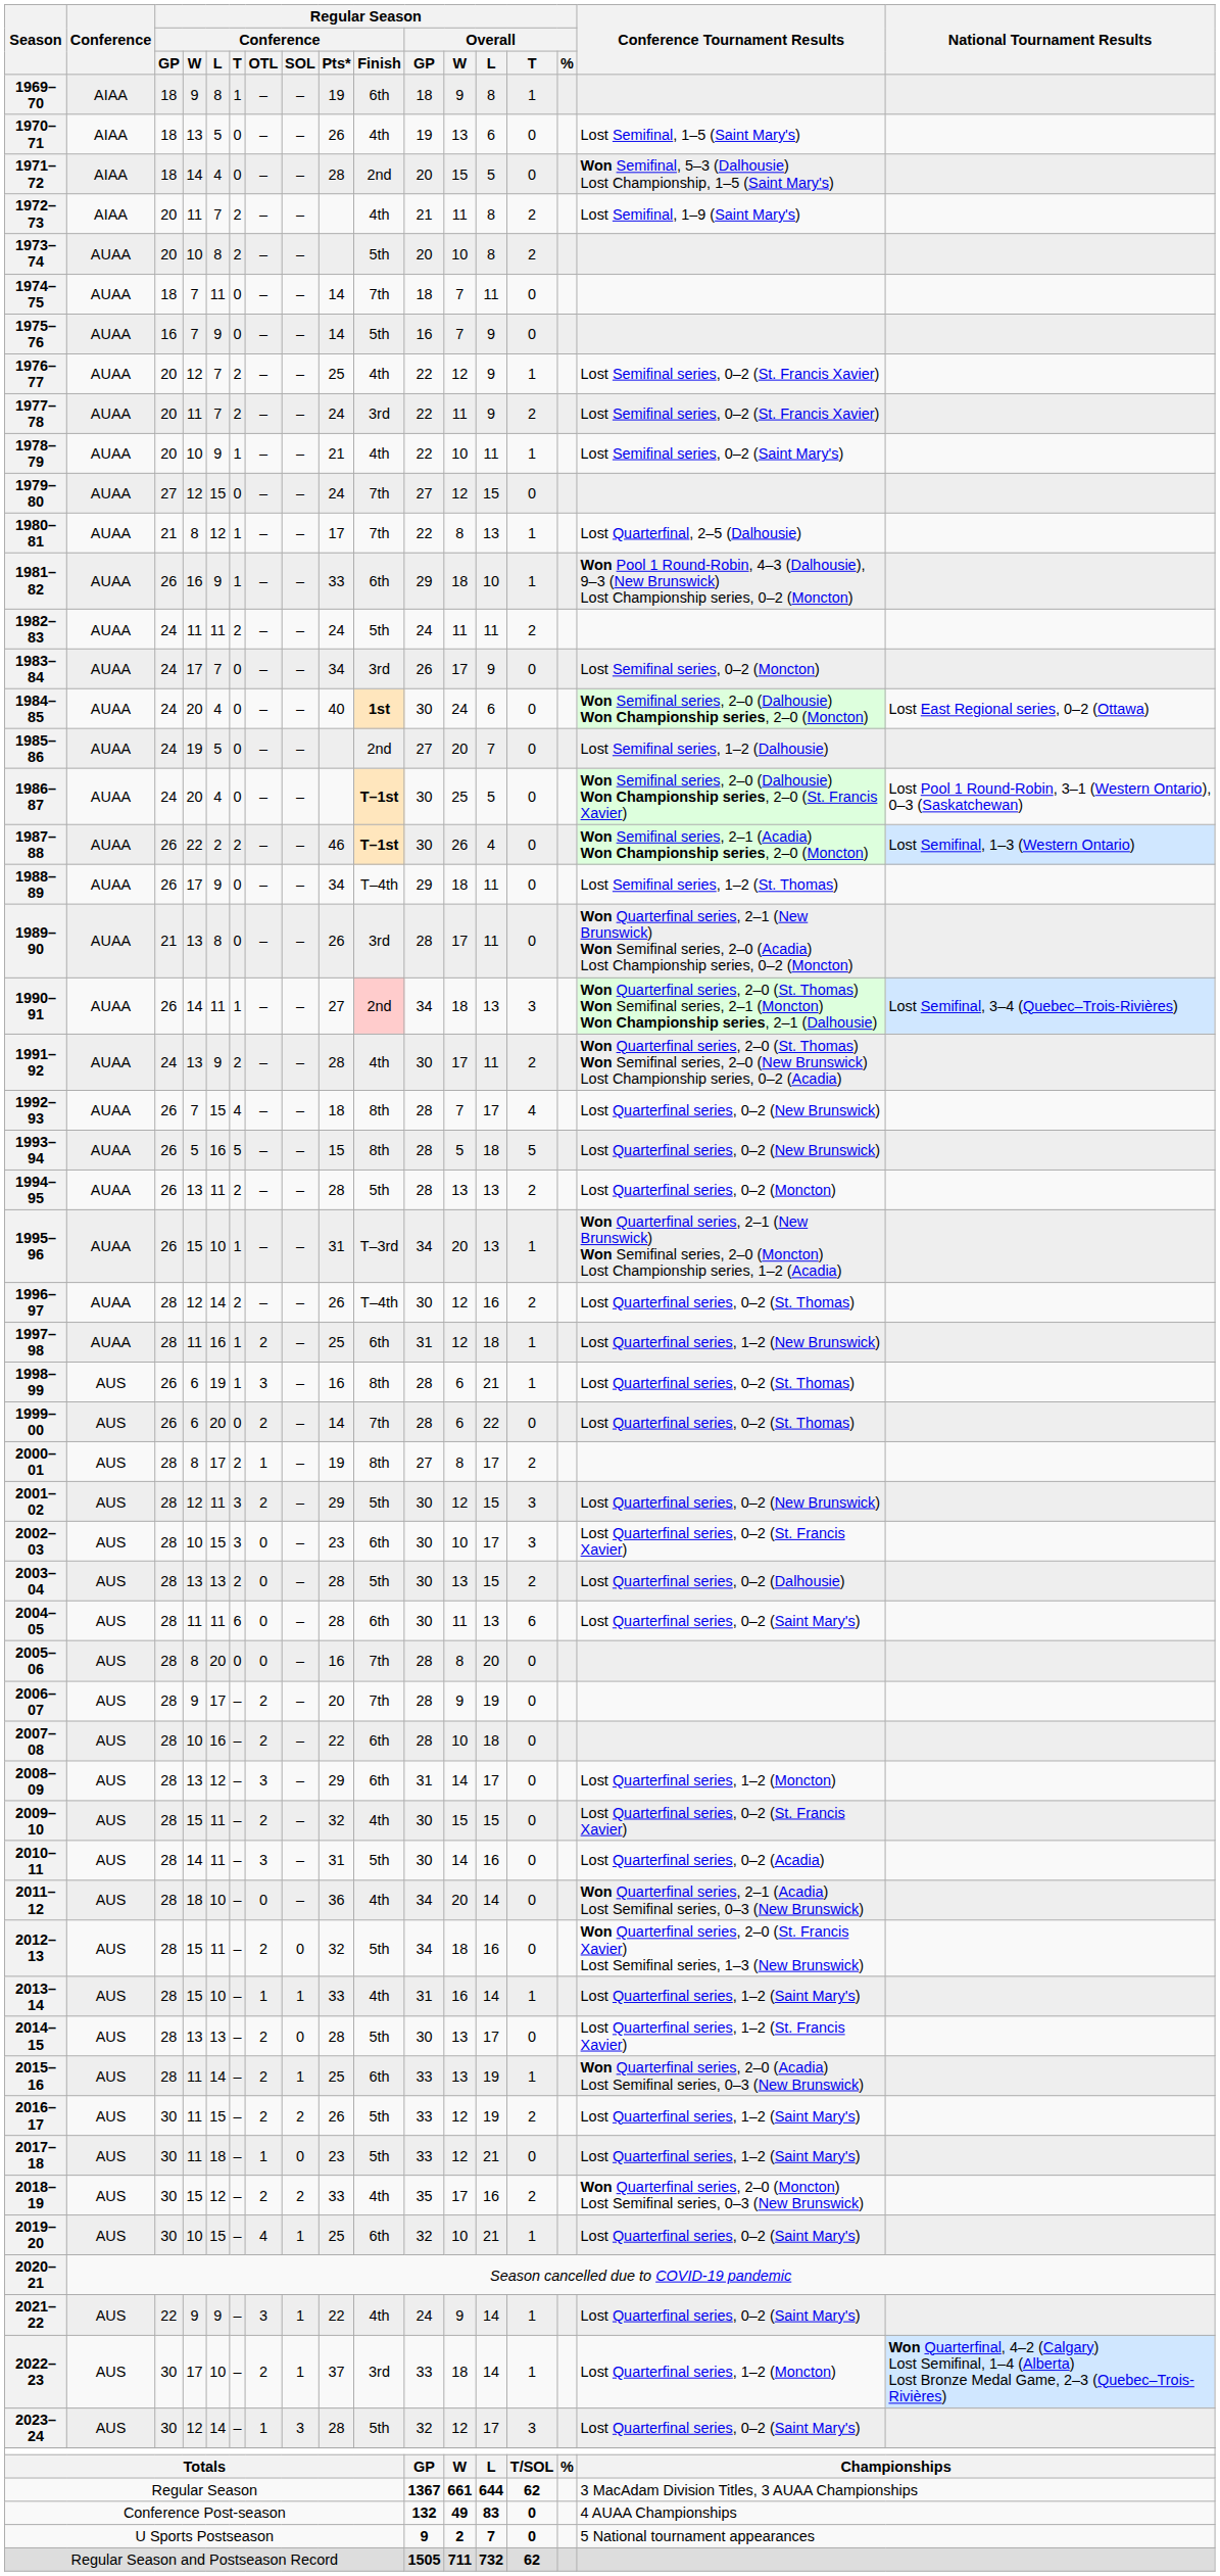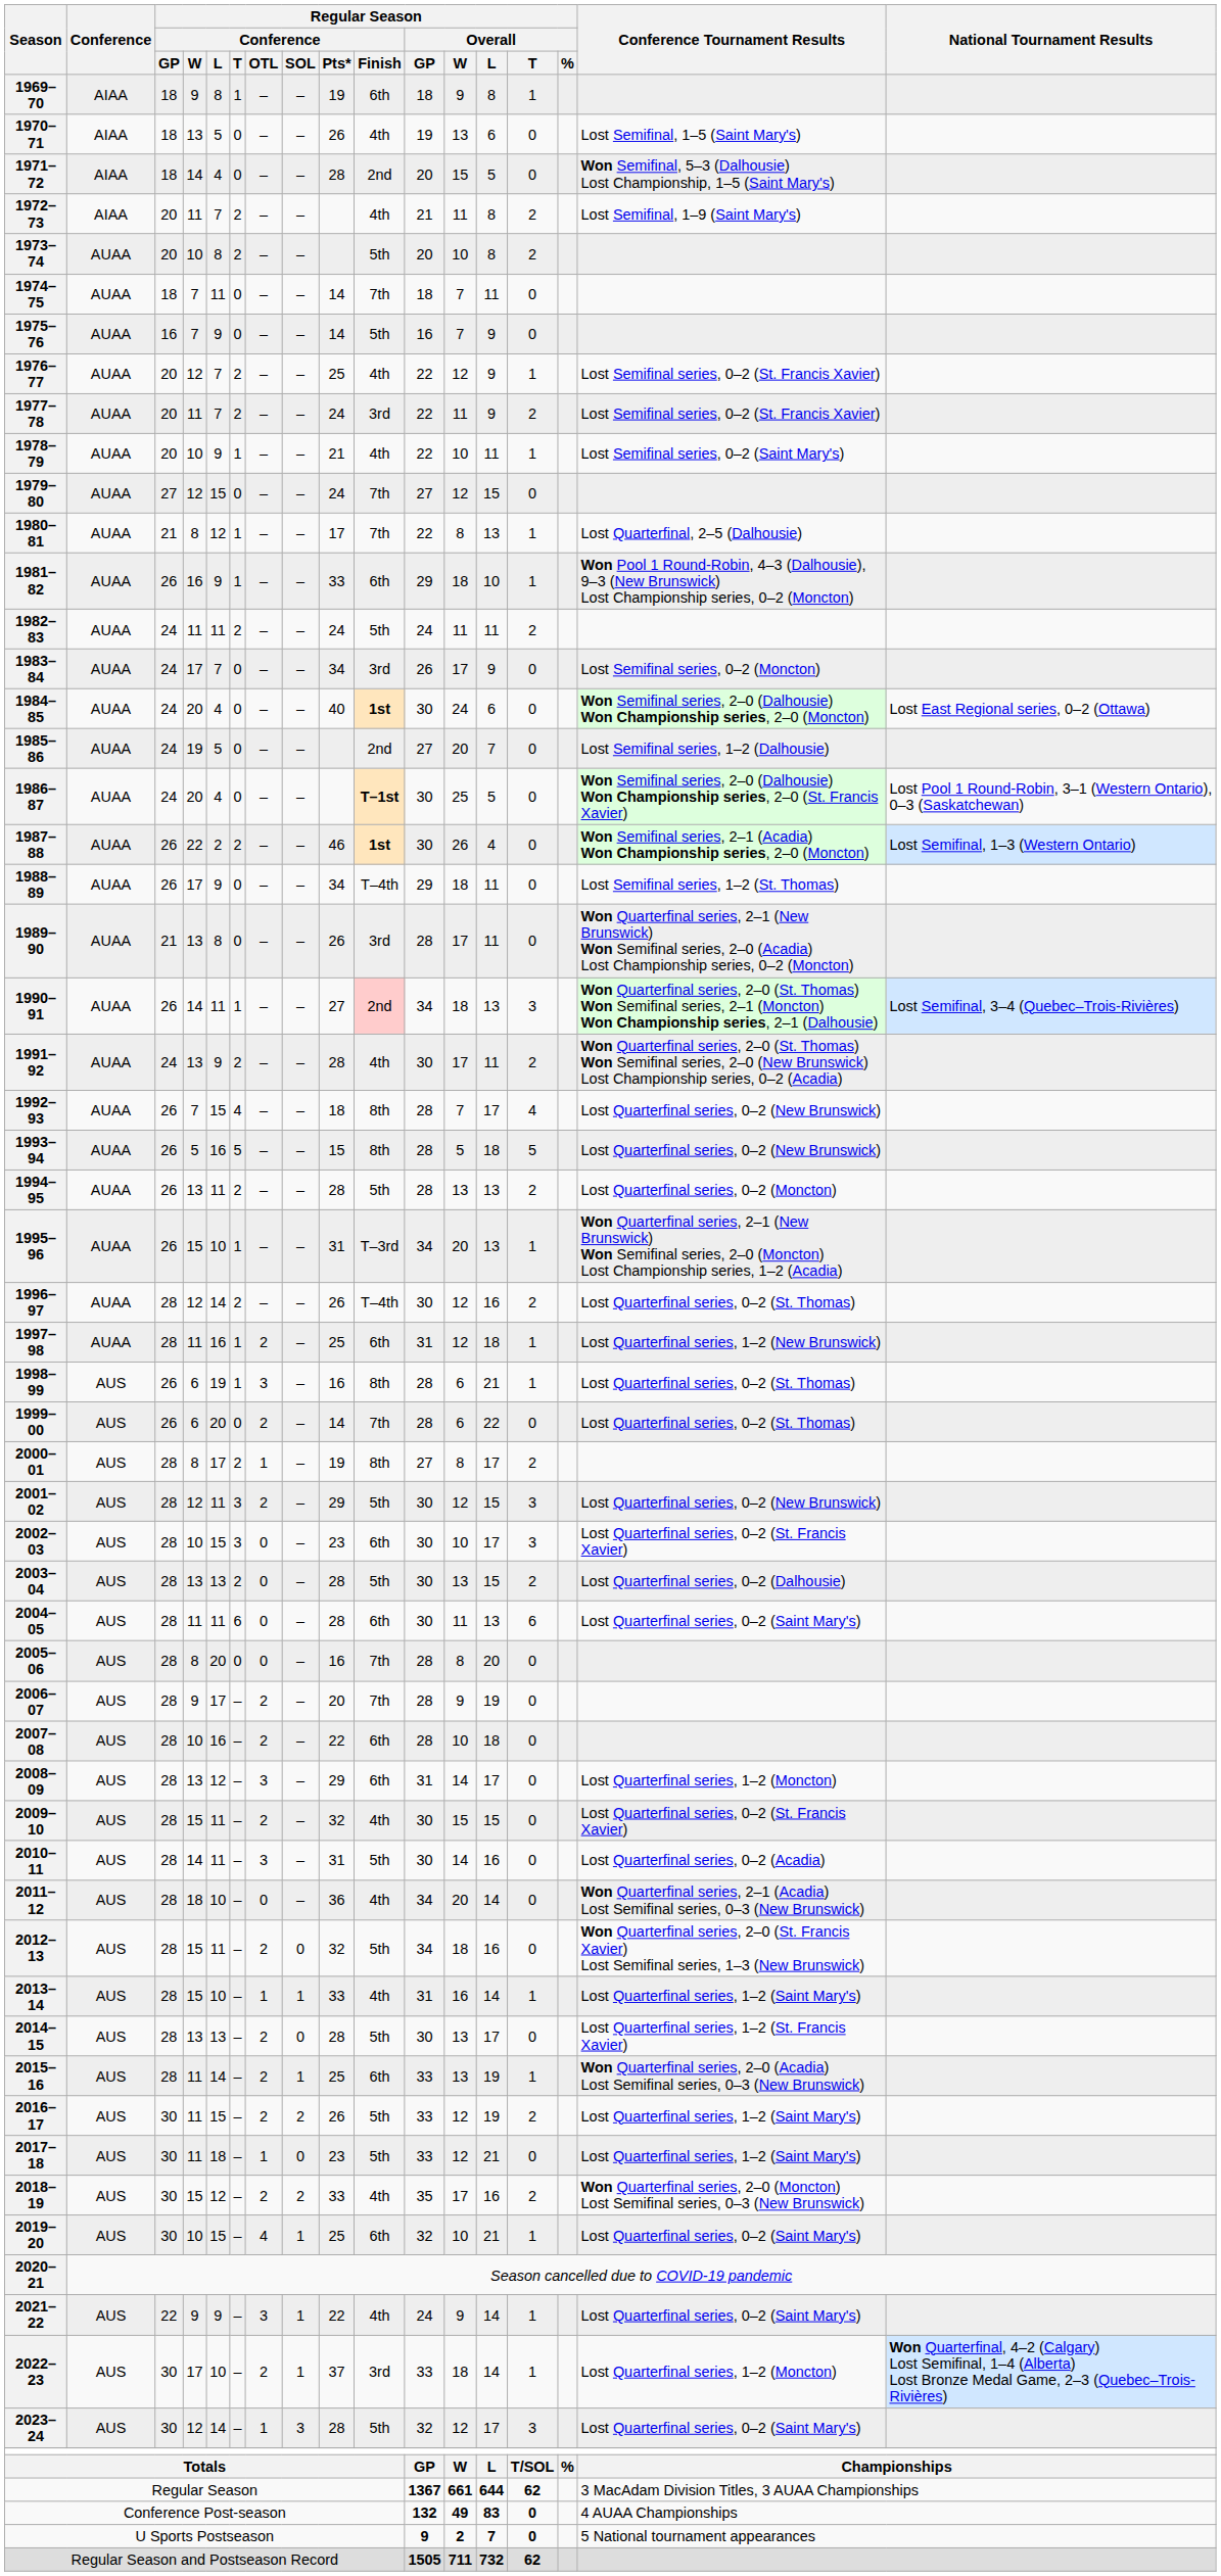1987–88 | Regular Season / Conference / Finish: T–1st -> 1st
